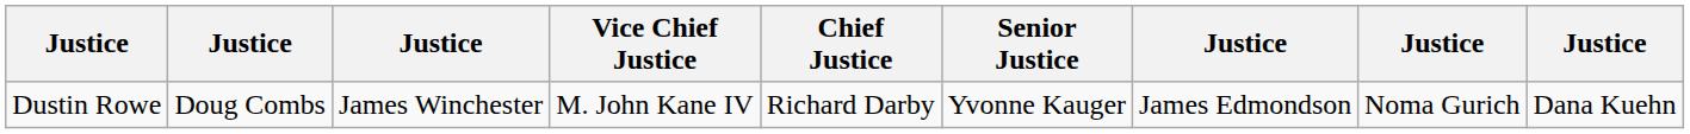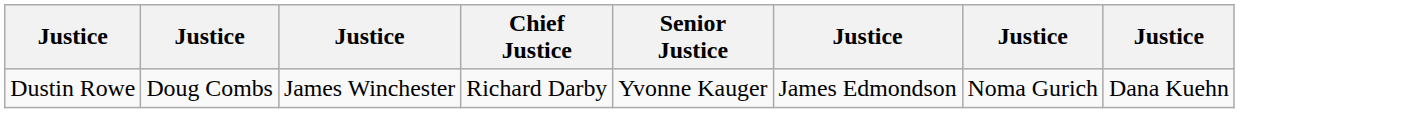- column: Vice Chief Justice | M. John Kane IV
